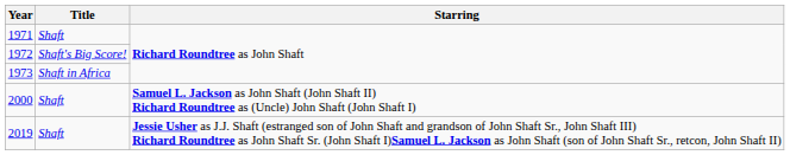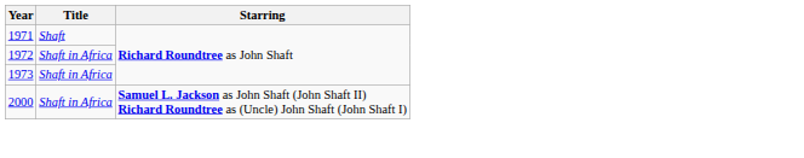1972 | Title: Shaft's Big Score! -> Shaft in Africa
2000 | Title: Shaft -> Shaft in Africa
- row: 2019 | Shaft | Jessie Usher as J.J. Shaft (estranged son of John Shaft and grandson of John Shaft Sr., John Shaft III) Richard Roundtree as John Shaft Sr. (John Shaft I)Samuel L. Jackson as John Shaft (son of John Shaft Sr., retcon, John Shaft II)
